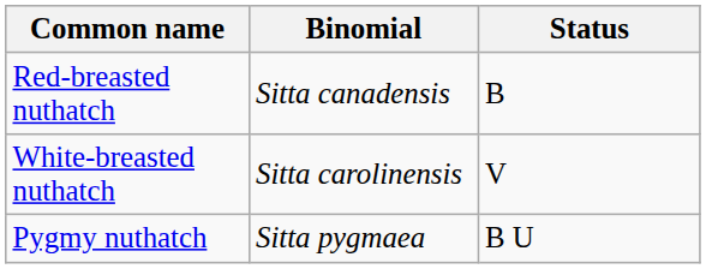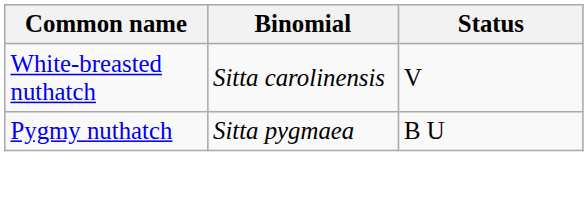- row: Red-breasted nuthatch | Sitta canadensis | B
